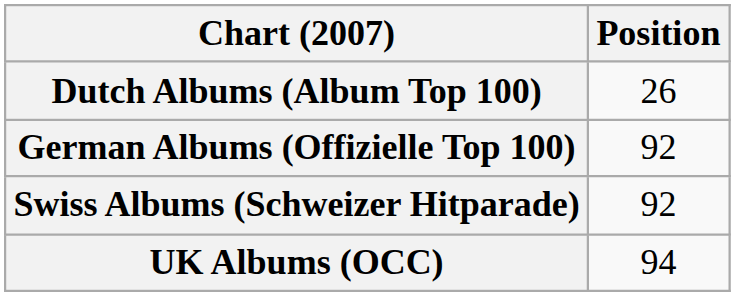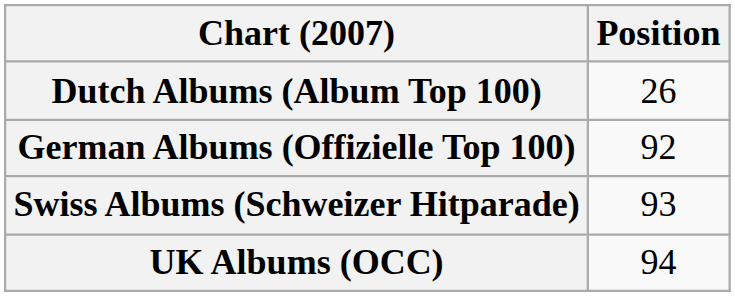Swiss Albums (Schweizer Hitparade) | Position: 92 -> 93
